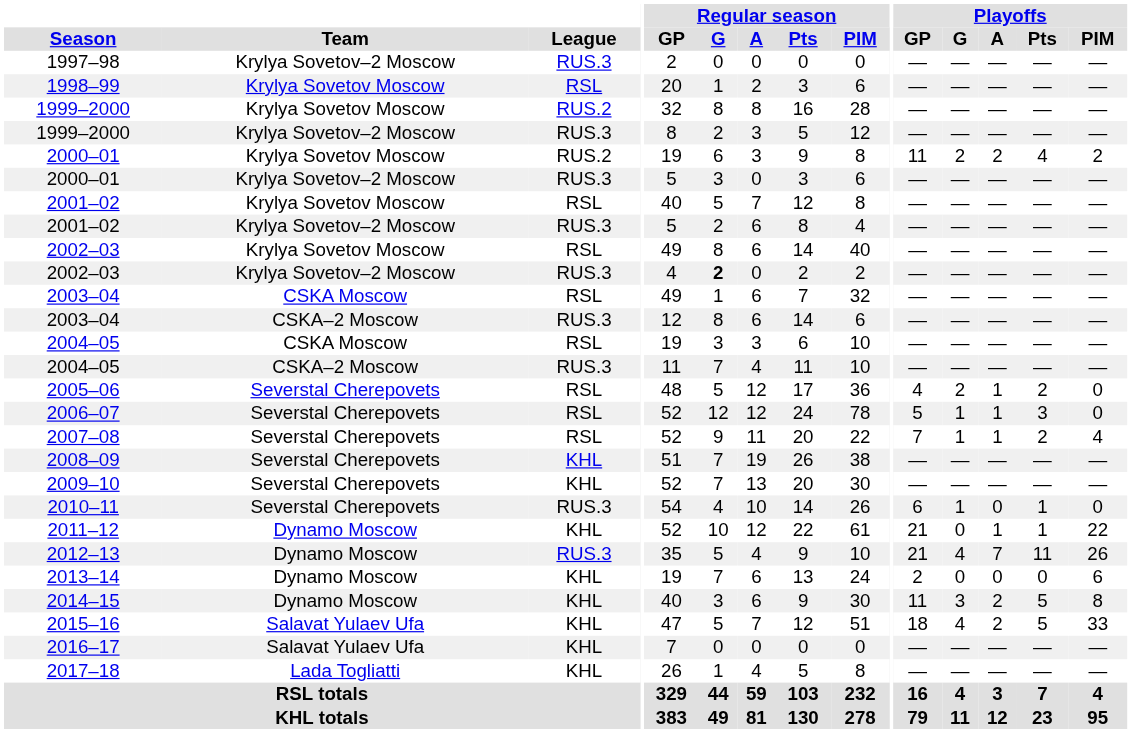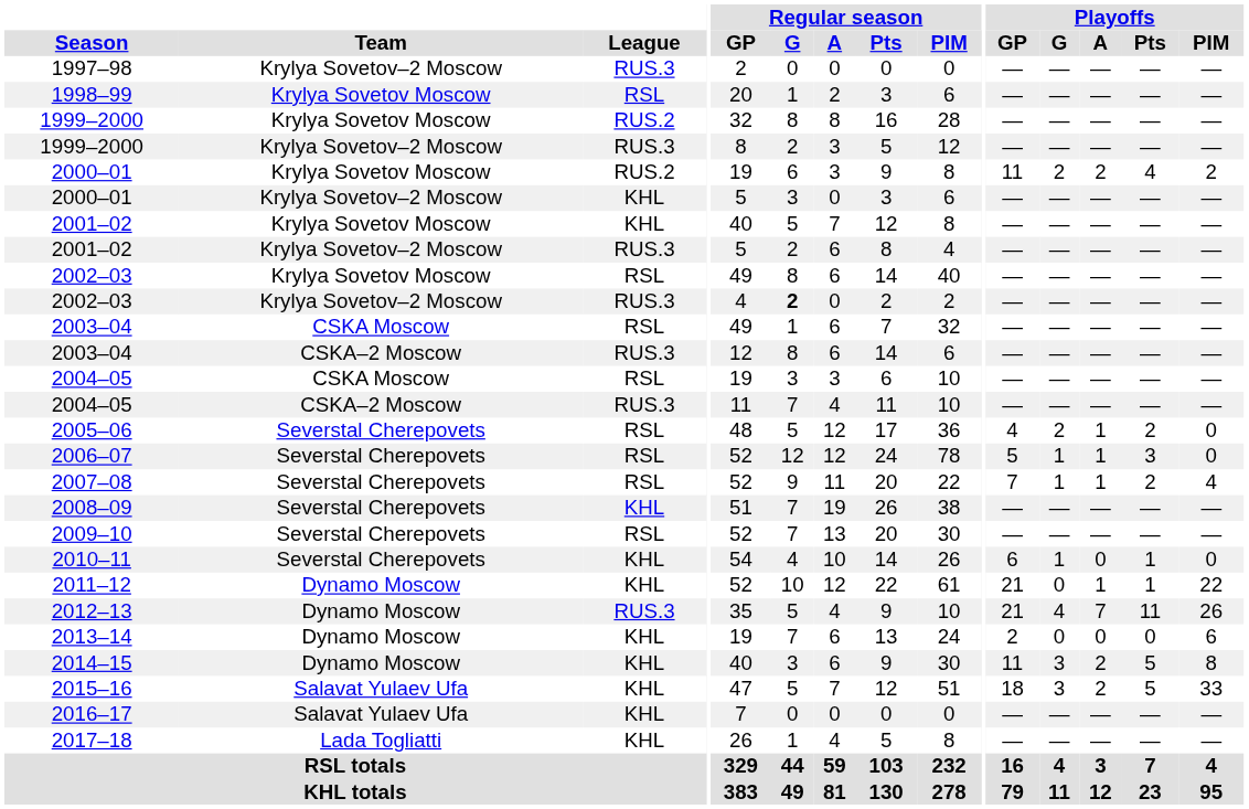2000–01 / Krylya Sovetov–2 Moscow | League: RUS.3 -> KHL
2001–02 / Krylya Sovetov Moscow | League: RSL -> KHL
2009–10 | League: KHL -> RSL
2010–11 | League: RUS.3 -> KHL
2015–16 | Playoffs / G: 4 -> 3
